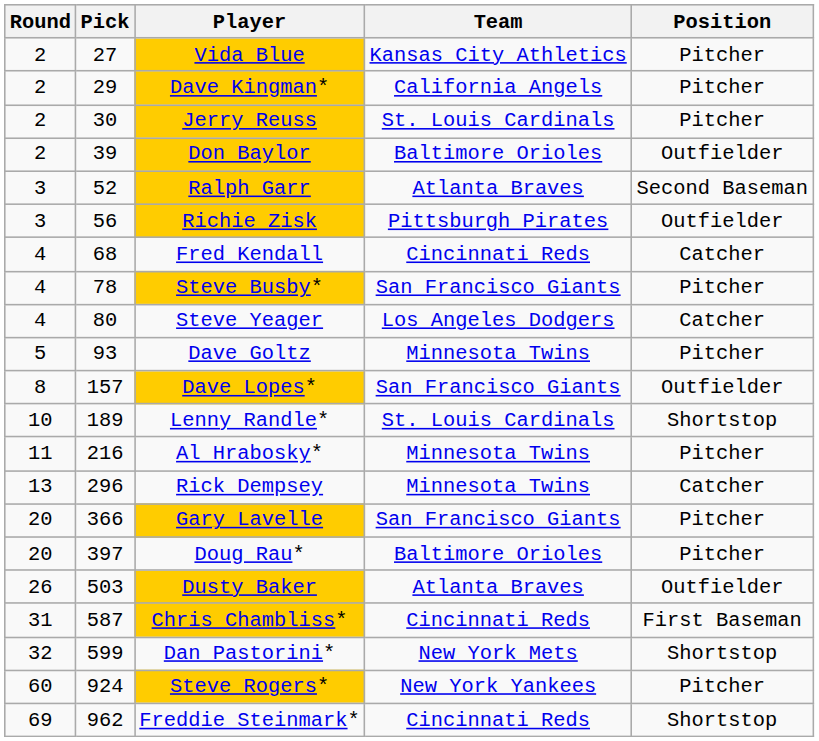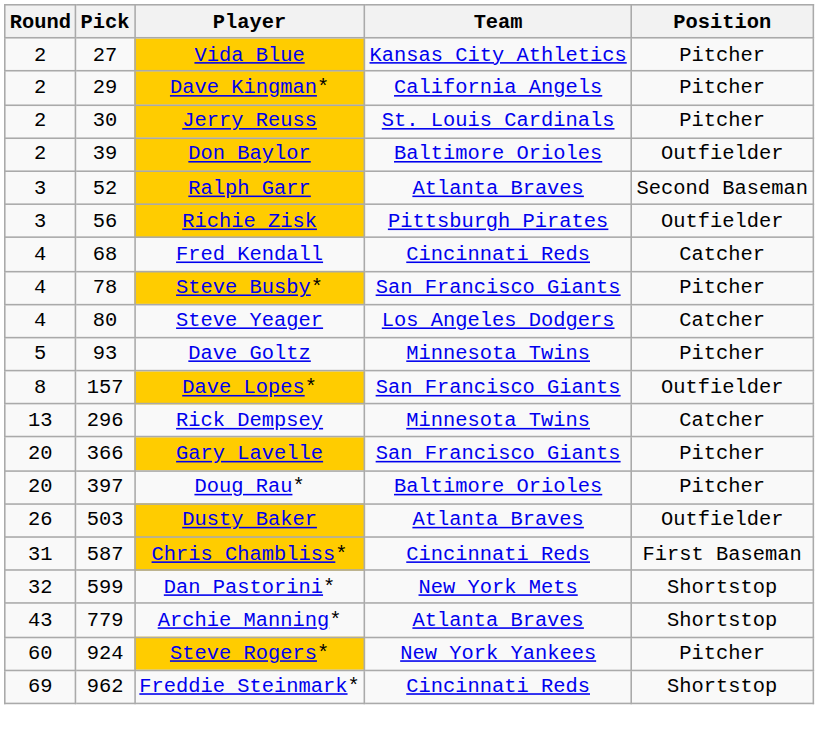- row: 10 | 189 | Lenny Randle* | St. Louis Cardinals | Shortstop
- row: 11 | 216 | Al Hrabosky* | Minnesota Twins | Pitcher
+ row: 43 | 779 | Archie Manning* | Atlanta Braves | Shortstop
